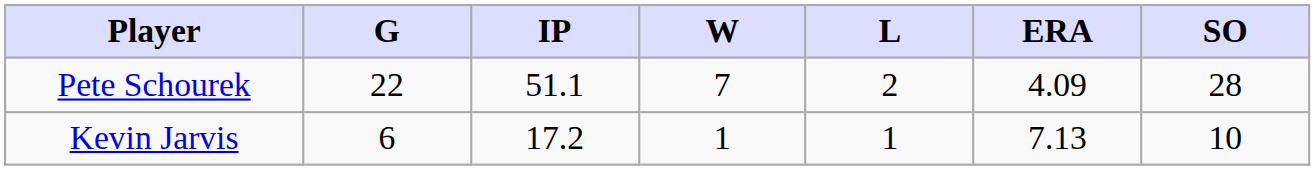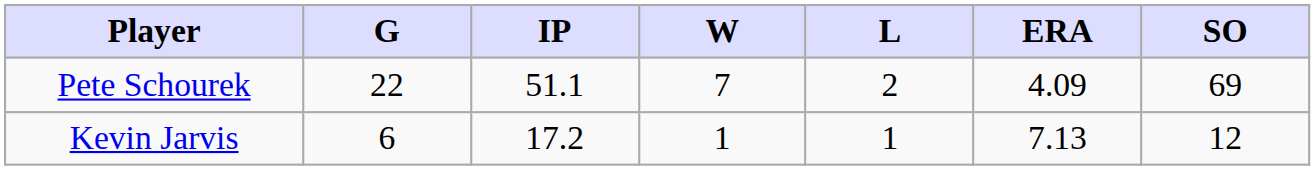Pete Schourek | SO: 28 -> 69
Kevin Jarvis | SO: 10 -> 12
